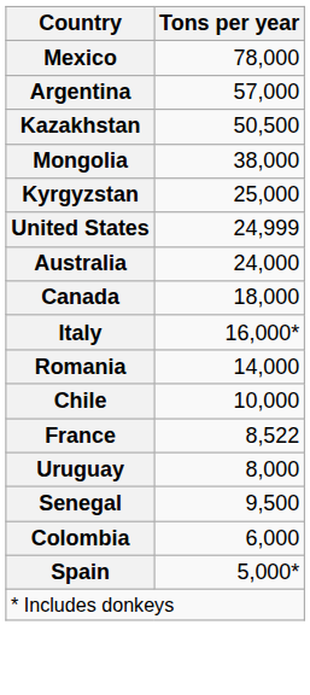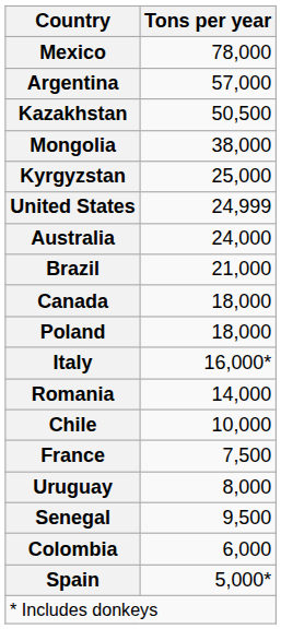+ row: Brazil | 21,000
+ row: Poland | 18,000
France | Tons per year: 8,522 -> 7,500
